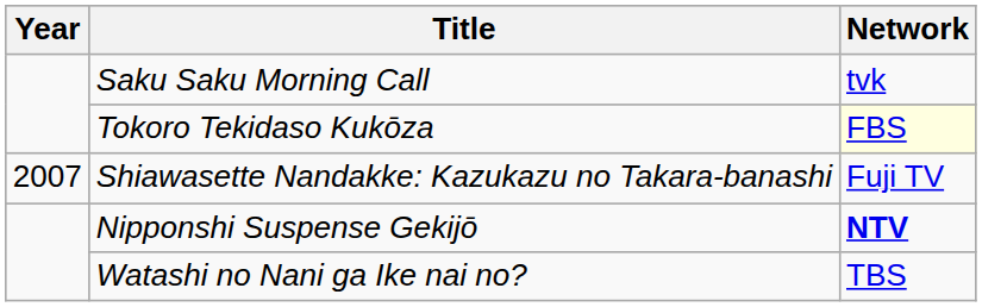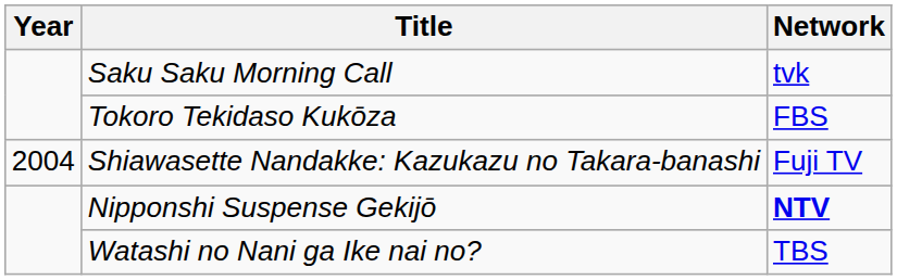Tokoro Tekidaso Kukōza | Network: lightyellow background -> no background
Shiawasette Nandakke: Kazukazu no Takara-banashi | Year: 2007 -> 2004
